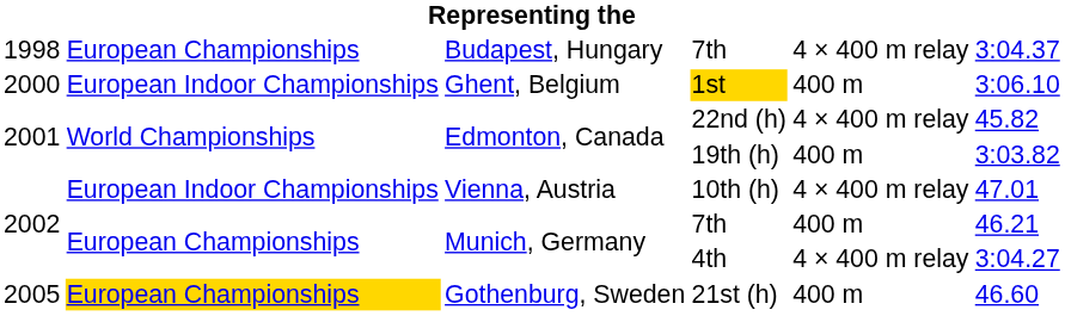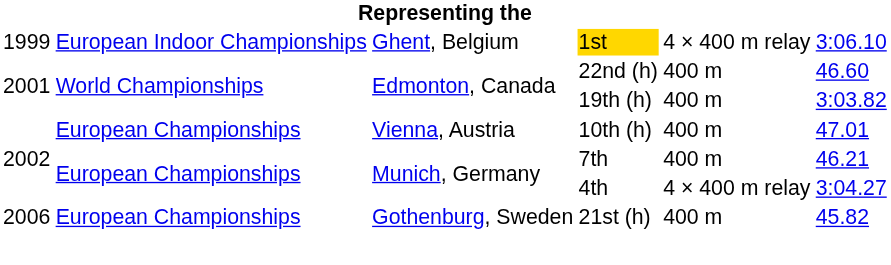- row: 1998 | European Championships | Budapest, Hungary | 7th | 4 × 400 m relay | 3:04.37
1st | column 1: 2000 -> 1999
1st | column 5: 400 m -> 4 × 400 m relay
22nd (h) | column 5: 4 × 400 m relay -> 400 m
22nd (h) | column 6: 45.82 -> 46.60
10th (h) | column 2: European Indoor Championships -> European Championships
10th (h) | column 5: 4 × 400 m relay -> 400 m
21st (h) | column 1: 2005 -> 2006
21st (h) | column 2: gold background -> no background
21st (h) | column 6: 46.60 -> 45.82
